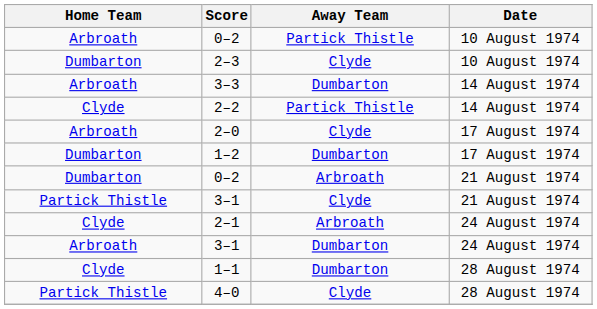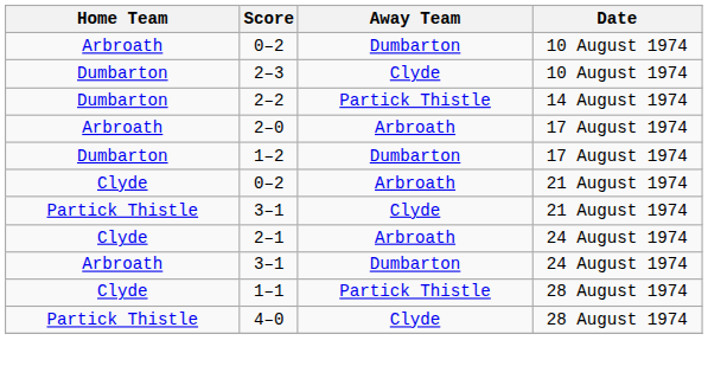0–2 / 10 August 1974 | Away Team: Partick Thistle -> Dumbarton
- row: Arbroath | 3–3 | Dumbarton | 14 August 1974
2–2 | Home Team: Clyde -> Dumbarton
2–0 | Away Team: Clyde -> Arbroath
0–2 / 21 August 1974 | Home Team: Dumbarton -> Clyde
1–1 | Away Team: Dumbarton -> Partick Thistle
